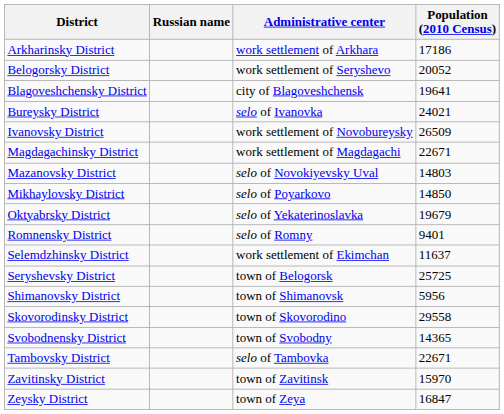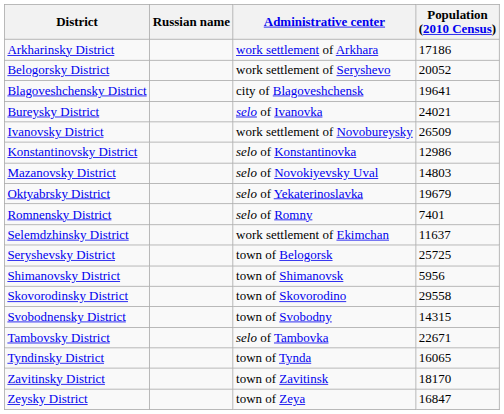+ row: Konstantinovsky District | selo of Konstantinovka | 12986
- row: Magdagachinsky District | work settlement of Magdagachi | 22671
- row: Mikhaylovsky District | selo of Poyarkovo | 14850
Romnensky District | Population (2010 Census): 9401 -> 7401
Svobodnensky District | Population (2010 Census): 14365 -> 14315
+ row: Tyndinsky District | town of Tynda | 16065
Zavitinsky District | Population (2010 Census): 15970 -> 18170
